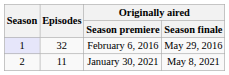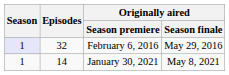January 30, 2021 | Season: 2 -> 1
January 30, 2021 | Episodes: 11 -> 14
